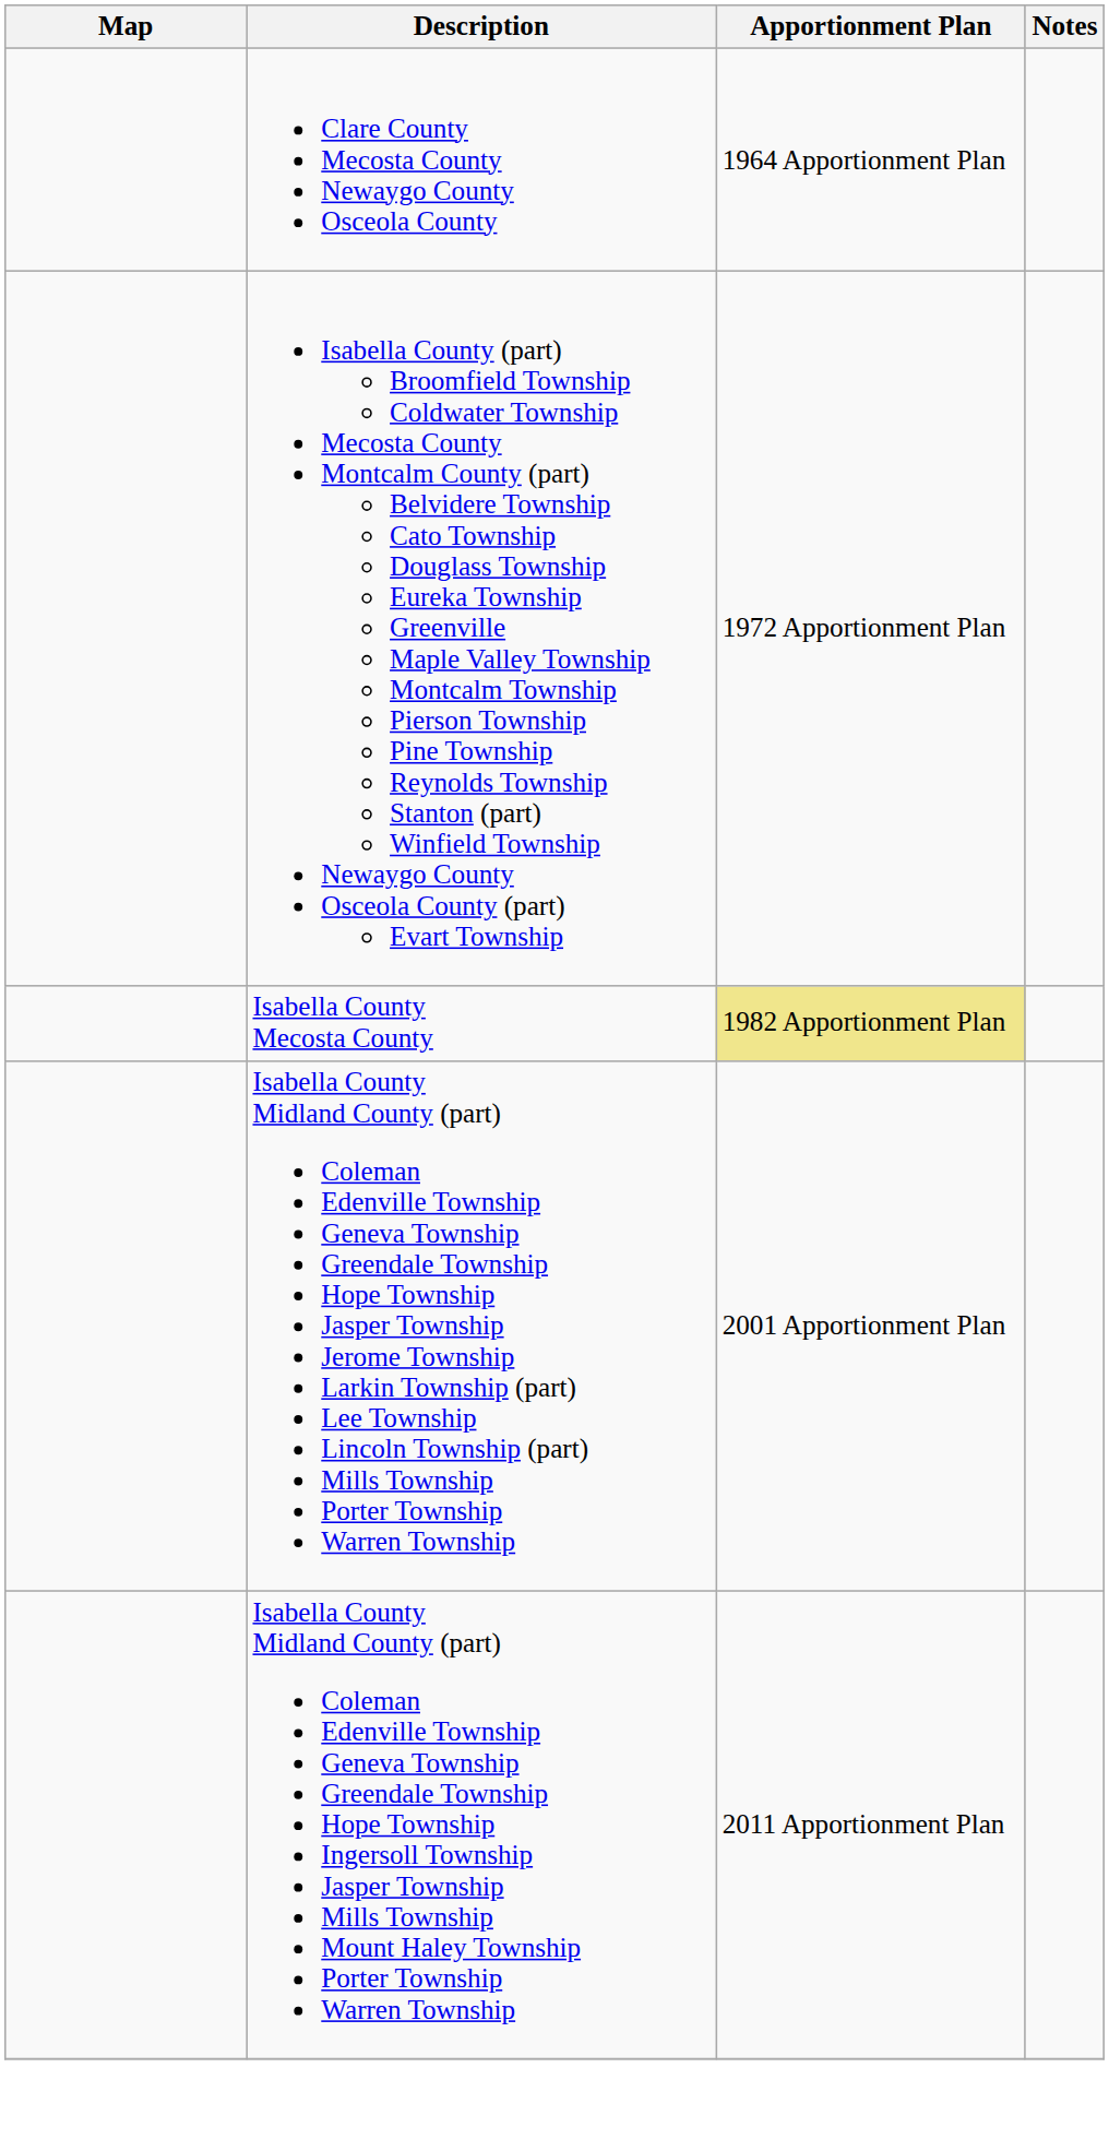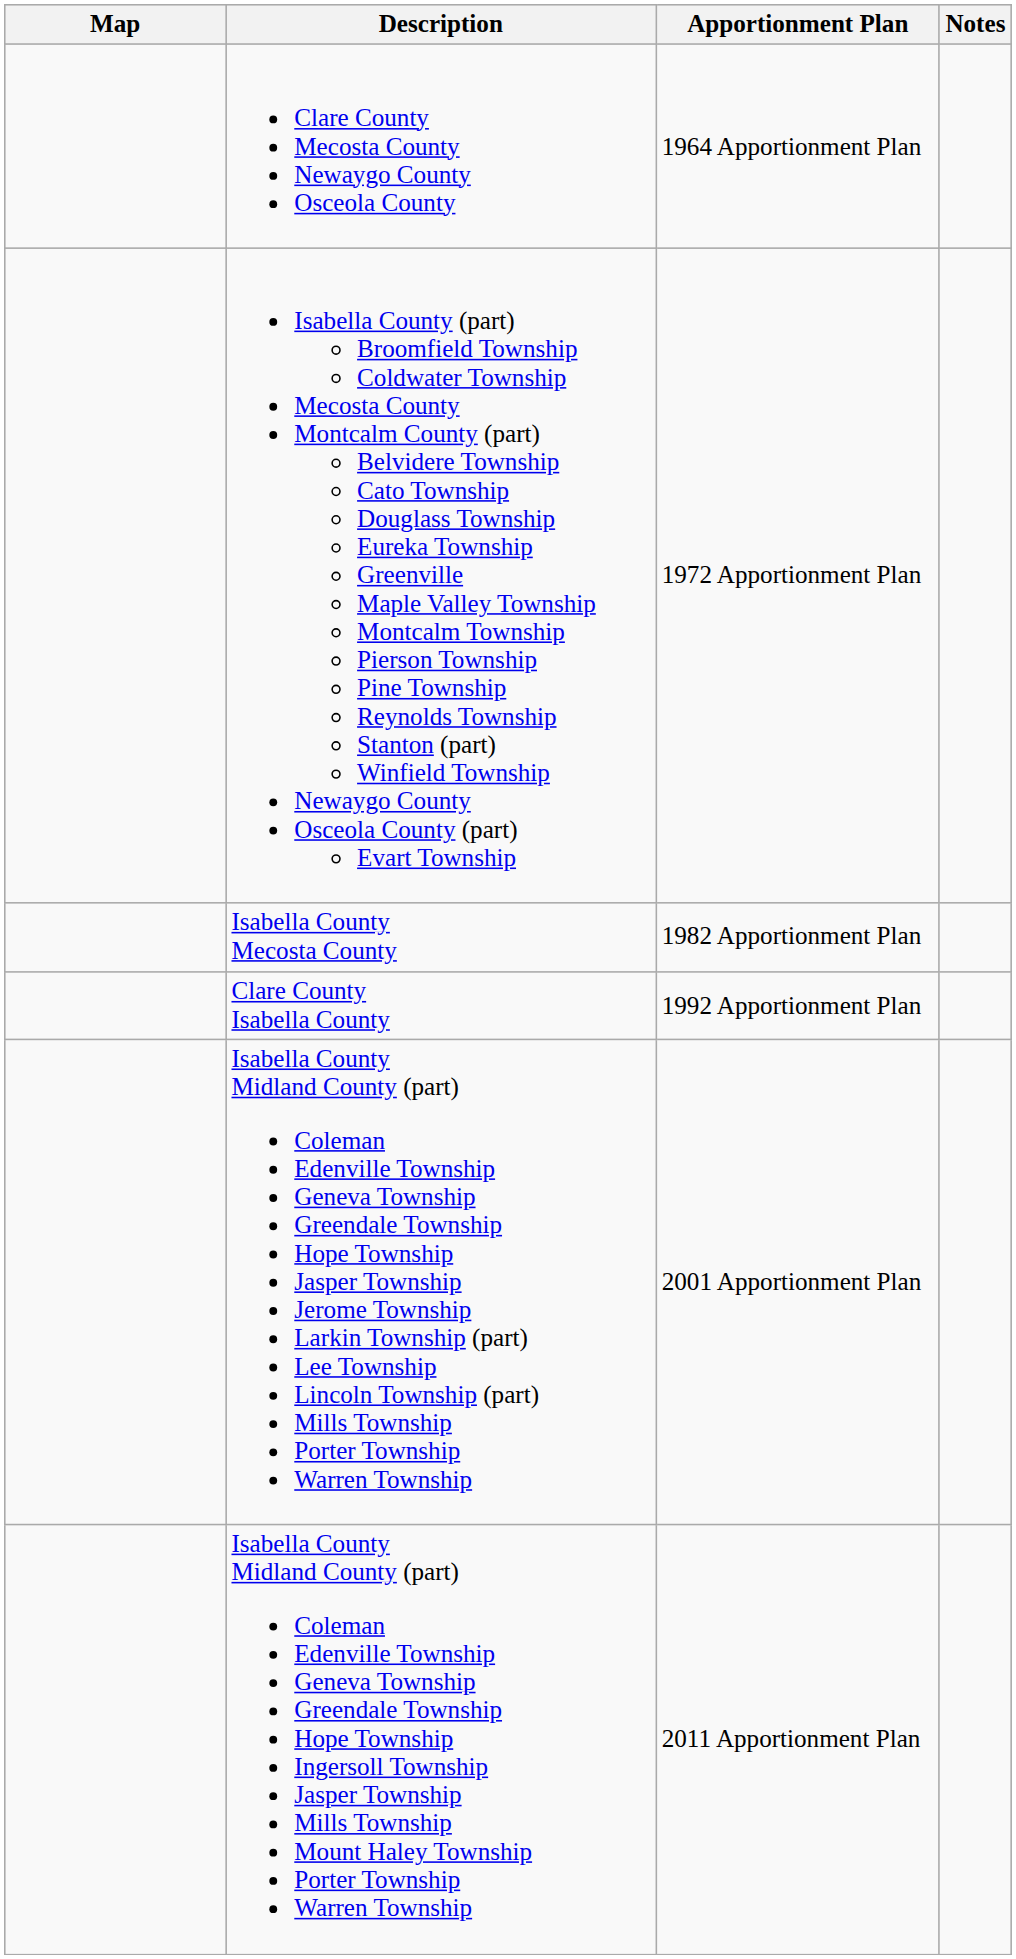Isabella County Mecosta County | Apportionment Plan: khaki background -> no background
+ row: Clare County Isabella County | 1992 Apportionment Plan
